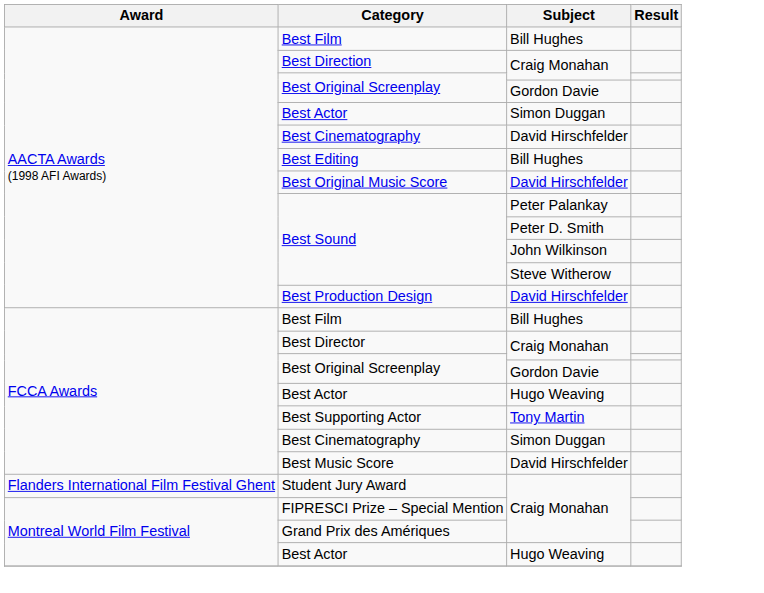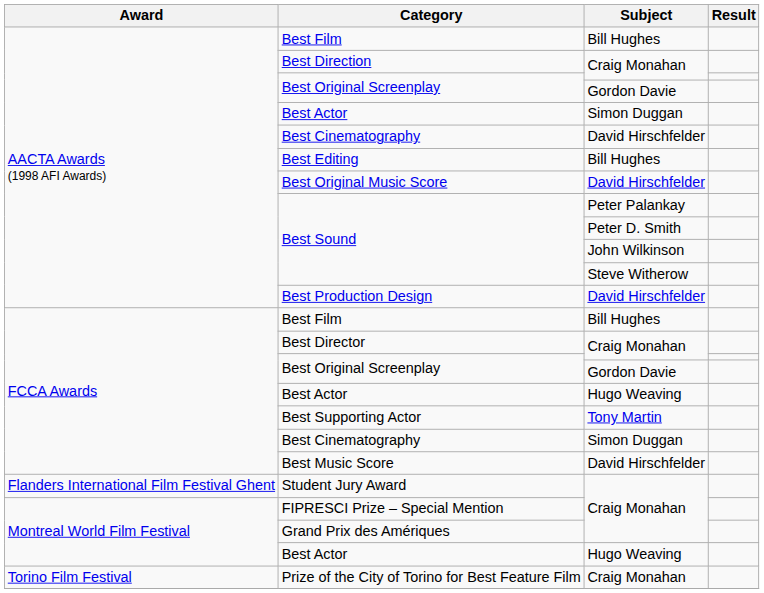+ row: Torino Film Festival | Prize of the City of Torino for Best Feature Film | Craig Monahan
